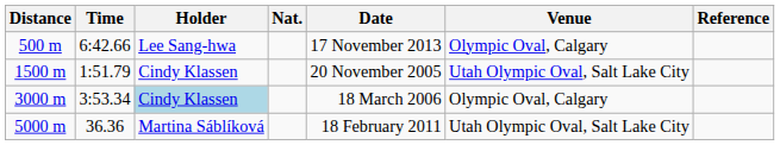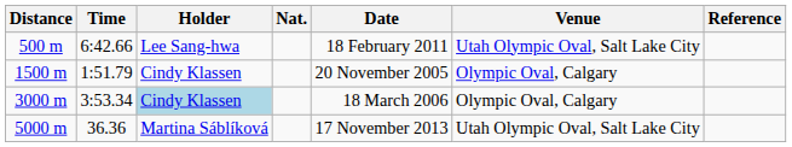500 m | Date: 17 November 2013 -> 18 February 2011
500 m | Venue: Olympic Oval, Calgary -> Utah Olympic Oval, Salt Lake City
1500 m | Venue: Utah Olympic Oval, Salt Lake City -> Olympic Oval, Calgary
5000 m | Date: 18 February 2011 -> 17 November 2013
